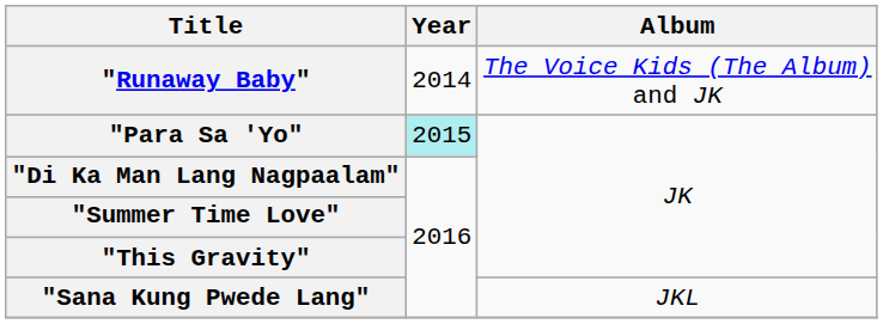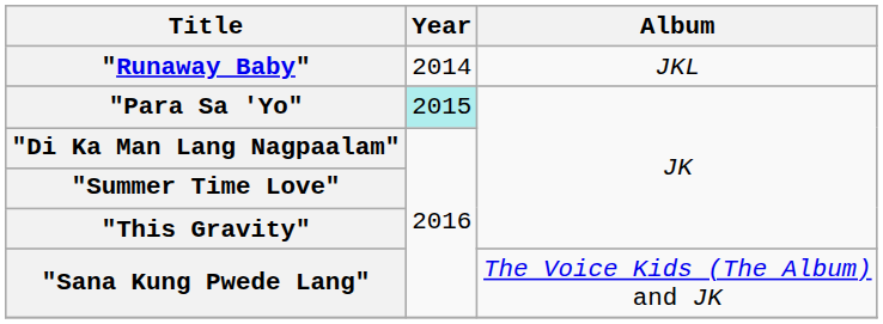"Runaway Baby" | Album: The Voice Kids (The Album) and JK -> JKL
"Sana Kung Pwede Lang" | Album: JKL -> The Voice Kids (The Album) and JK
